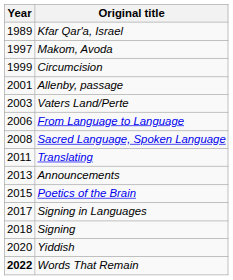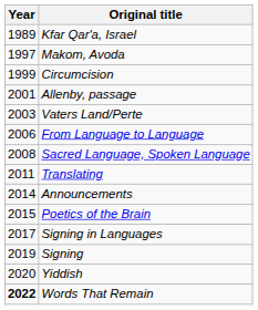Announcements | Year: 2013 -> 2014
Signing | Year: 2018 -> 2019
